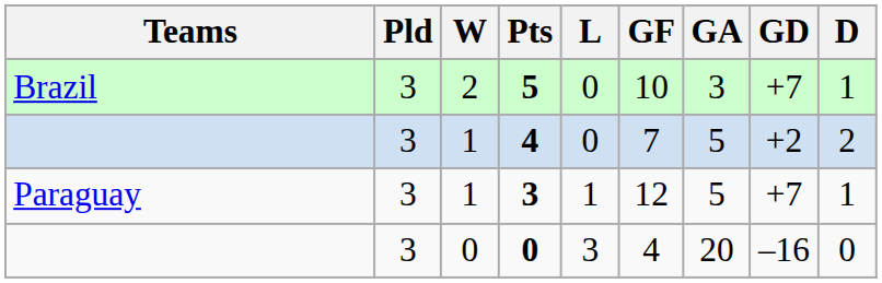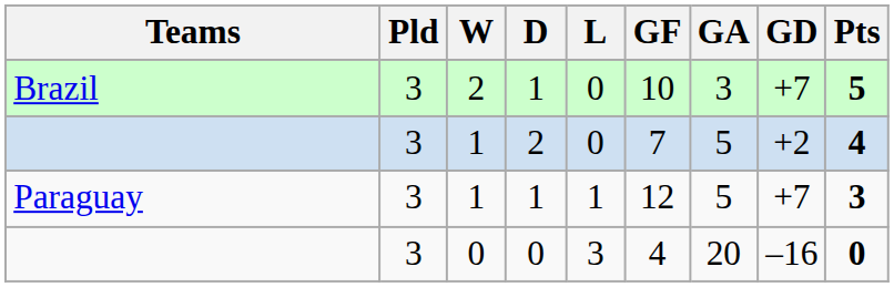columns swapped: D <-> Pts
